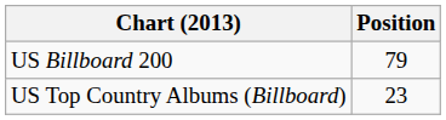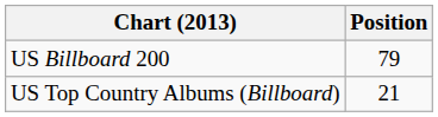US Top Country Albums (Billboard) | Position: 23 -> 21
